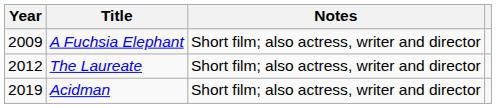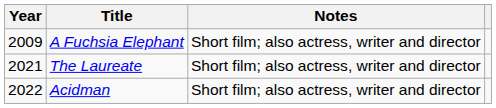The Laureate | Year: 2012 -> 2021
Acidman | Year: 2019 -> 2022
